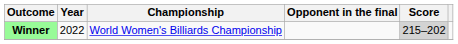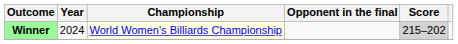Winner | Year: 2022 -> 2024
Winner | Championship: no background -> lightyellow background
